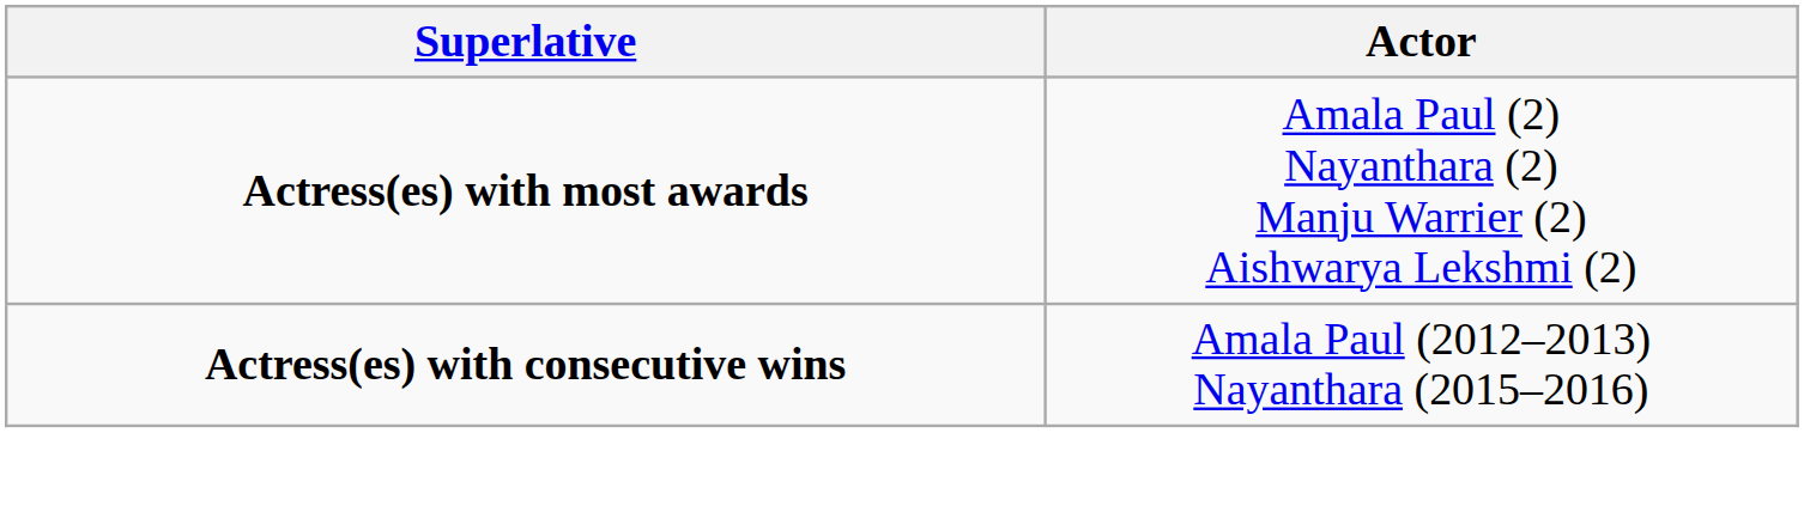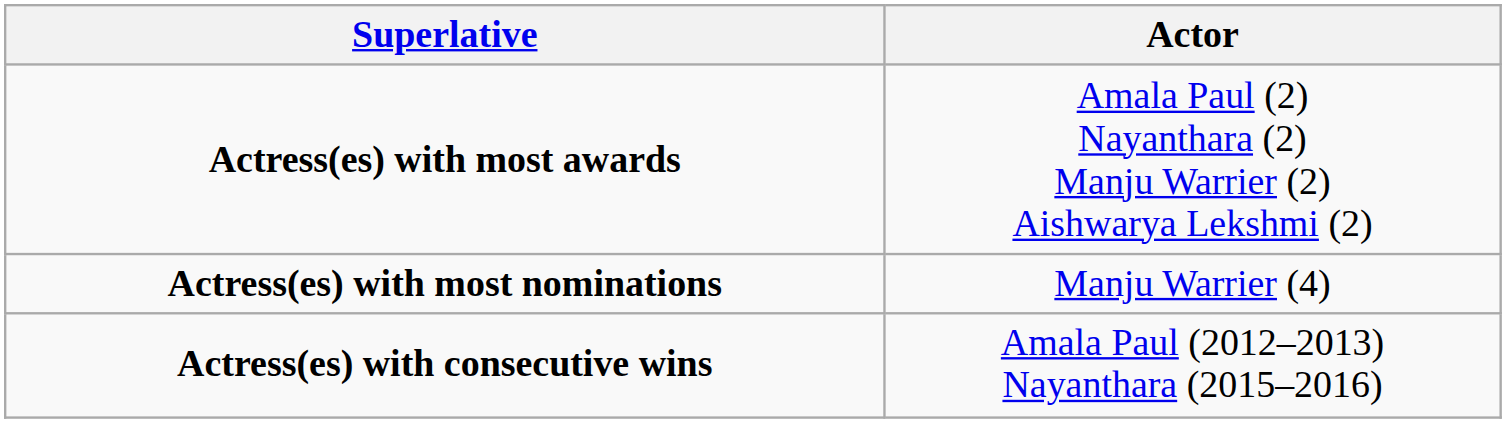+ row: Actress(es) with most nominations | Manju Warrier (4)
